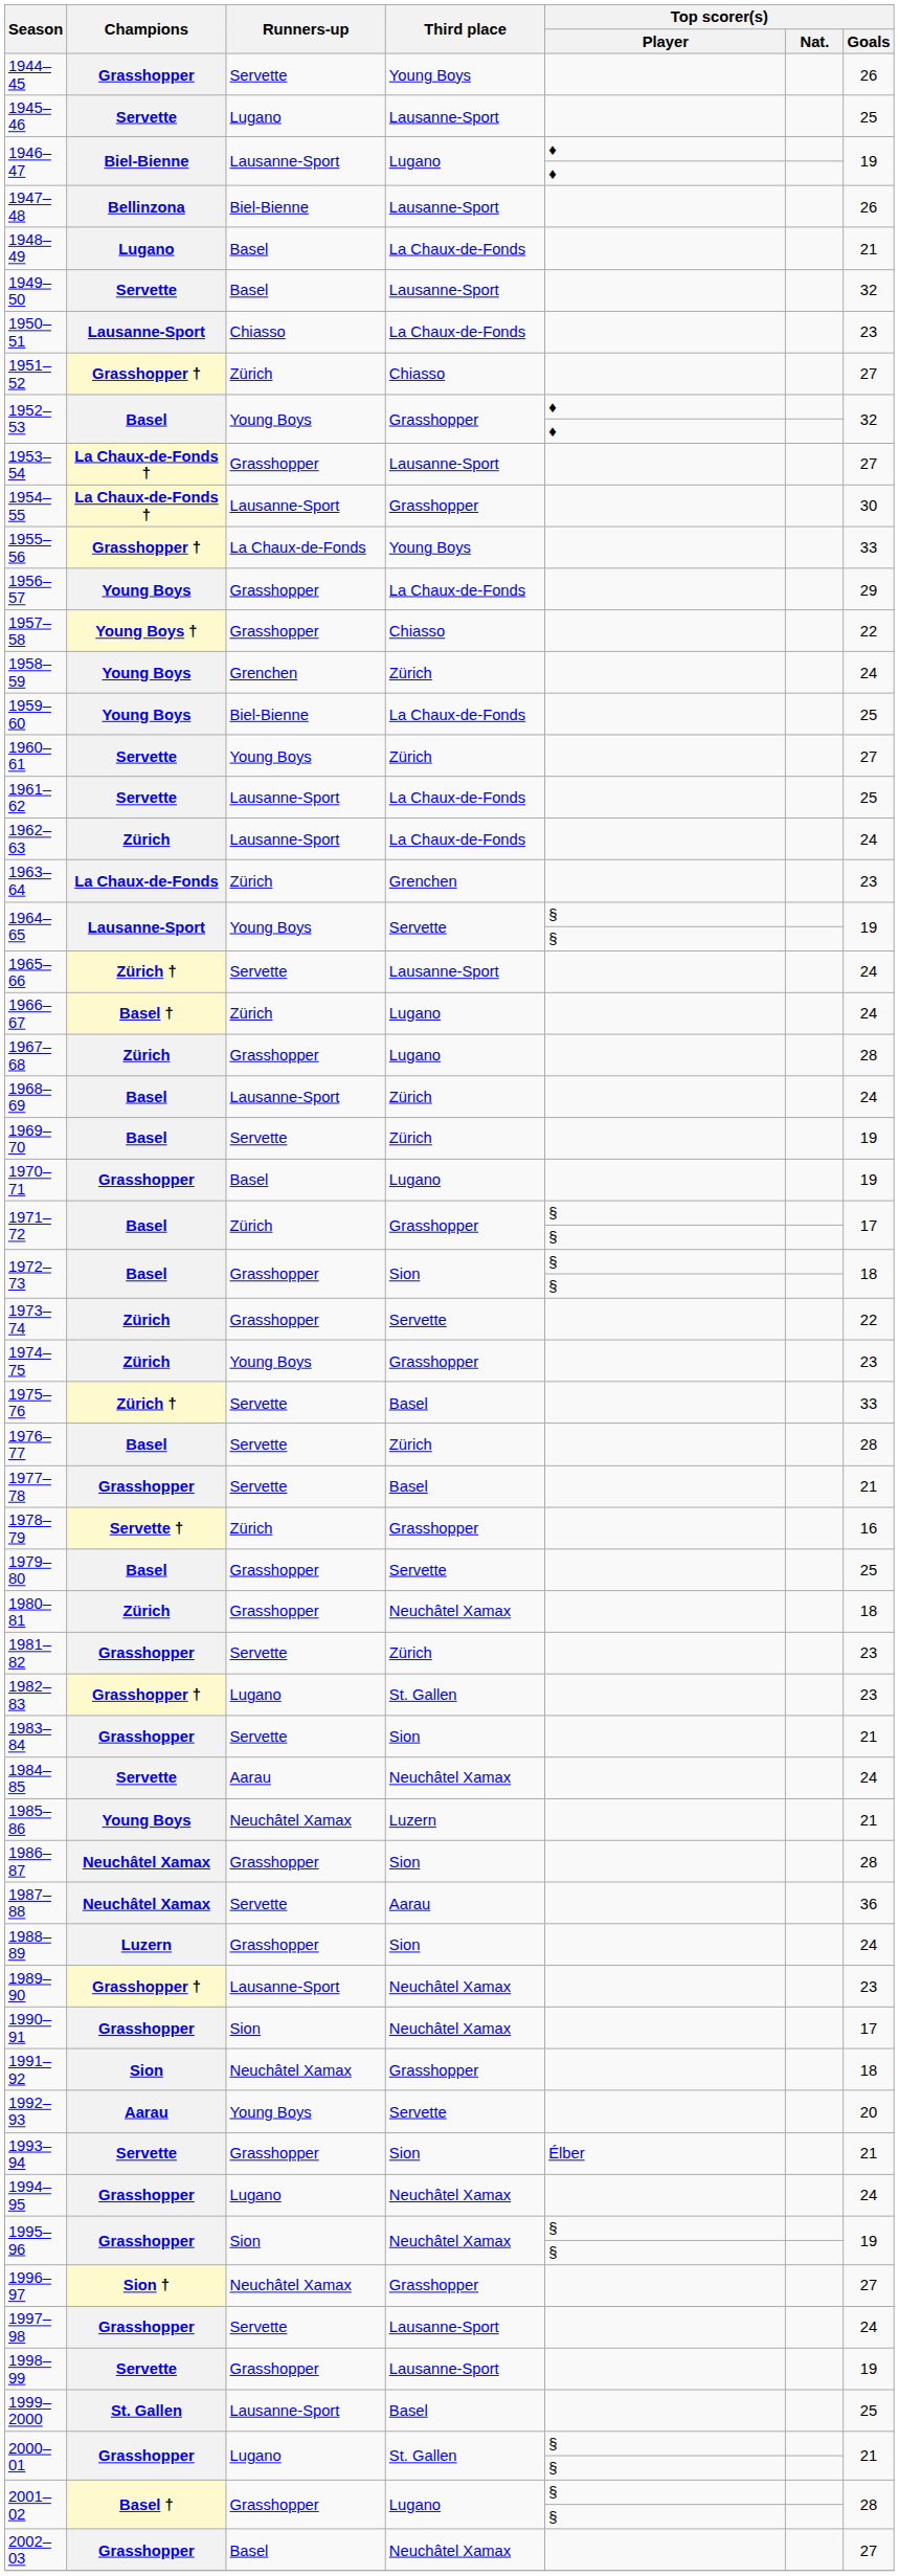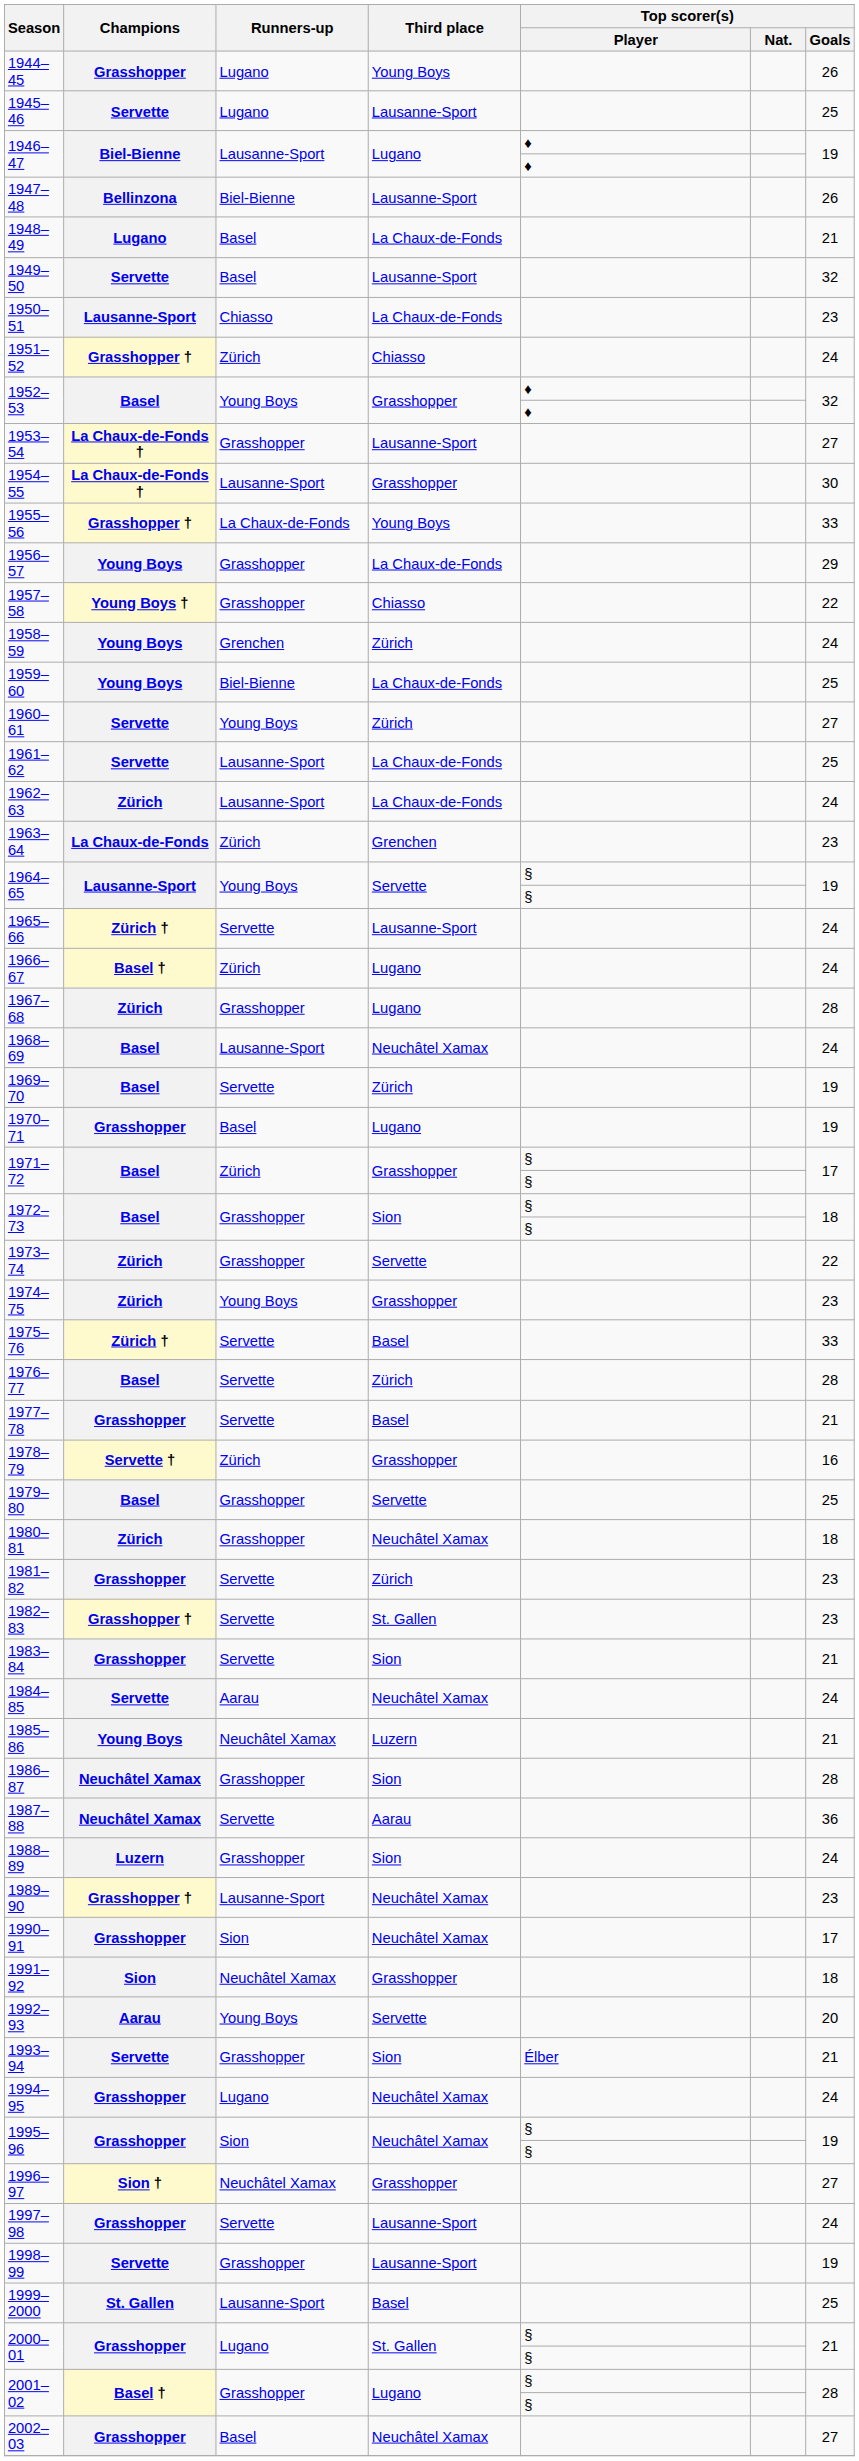1944–45 | Runners-up: Servette -> Lugano
1951–52 | Top scorer(s) / Goals: 27 -> 24
1968–69 | Third place: Zürich -> Neuchâtel Xamax
1982–83 | Runners-up: Lugano -> Servette
